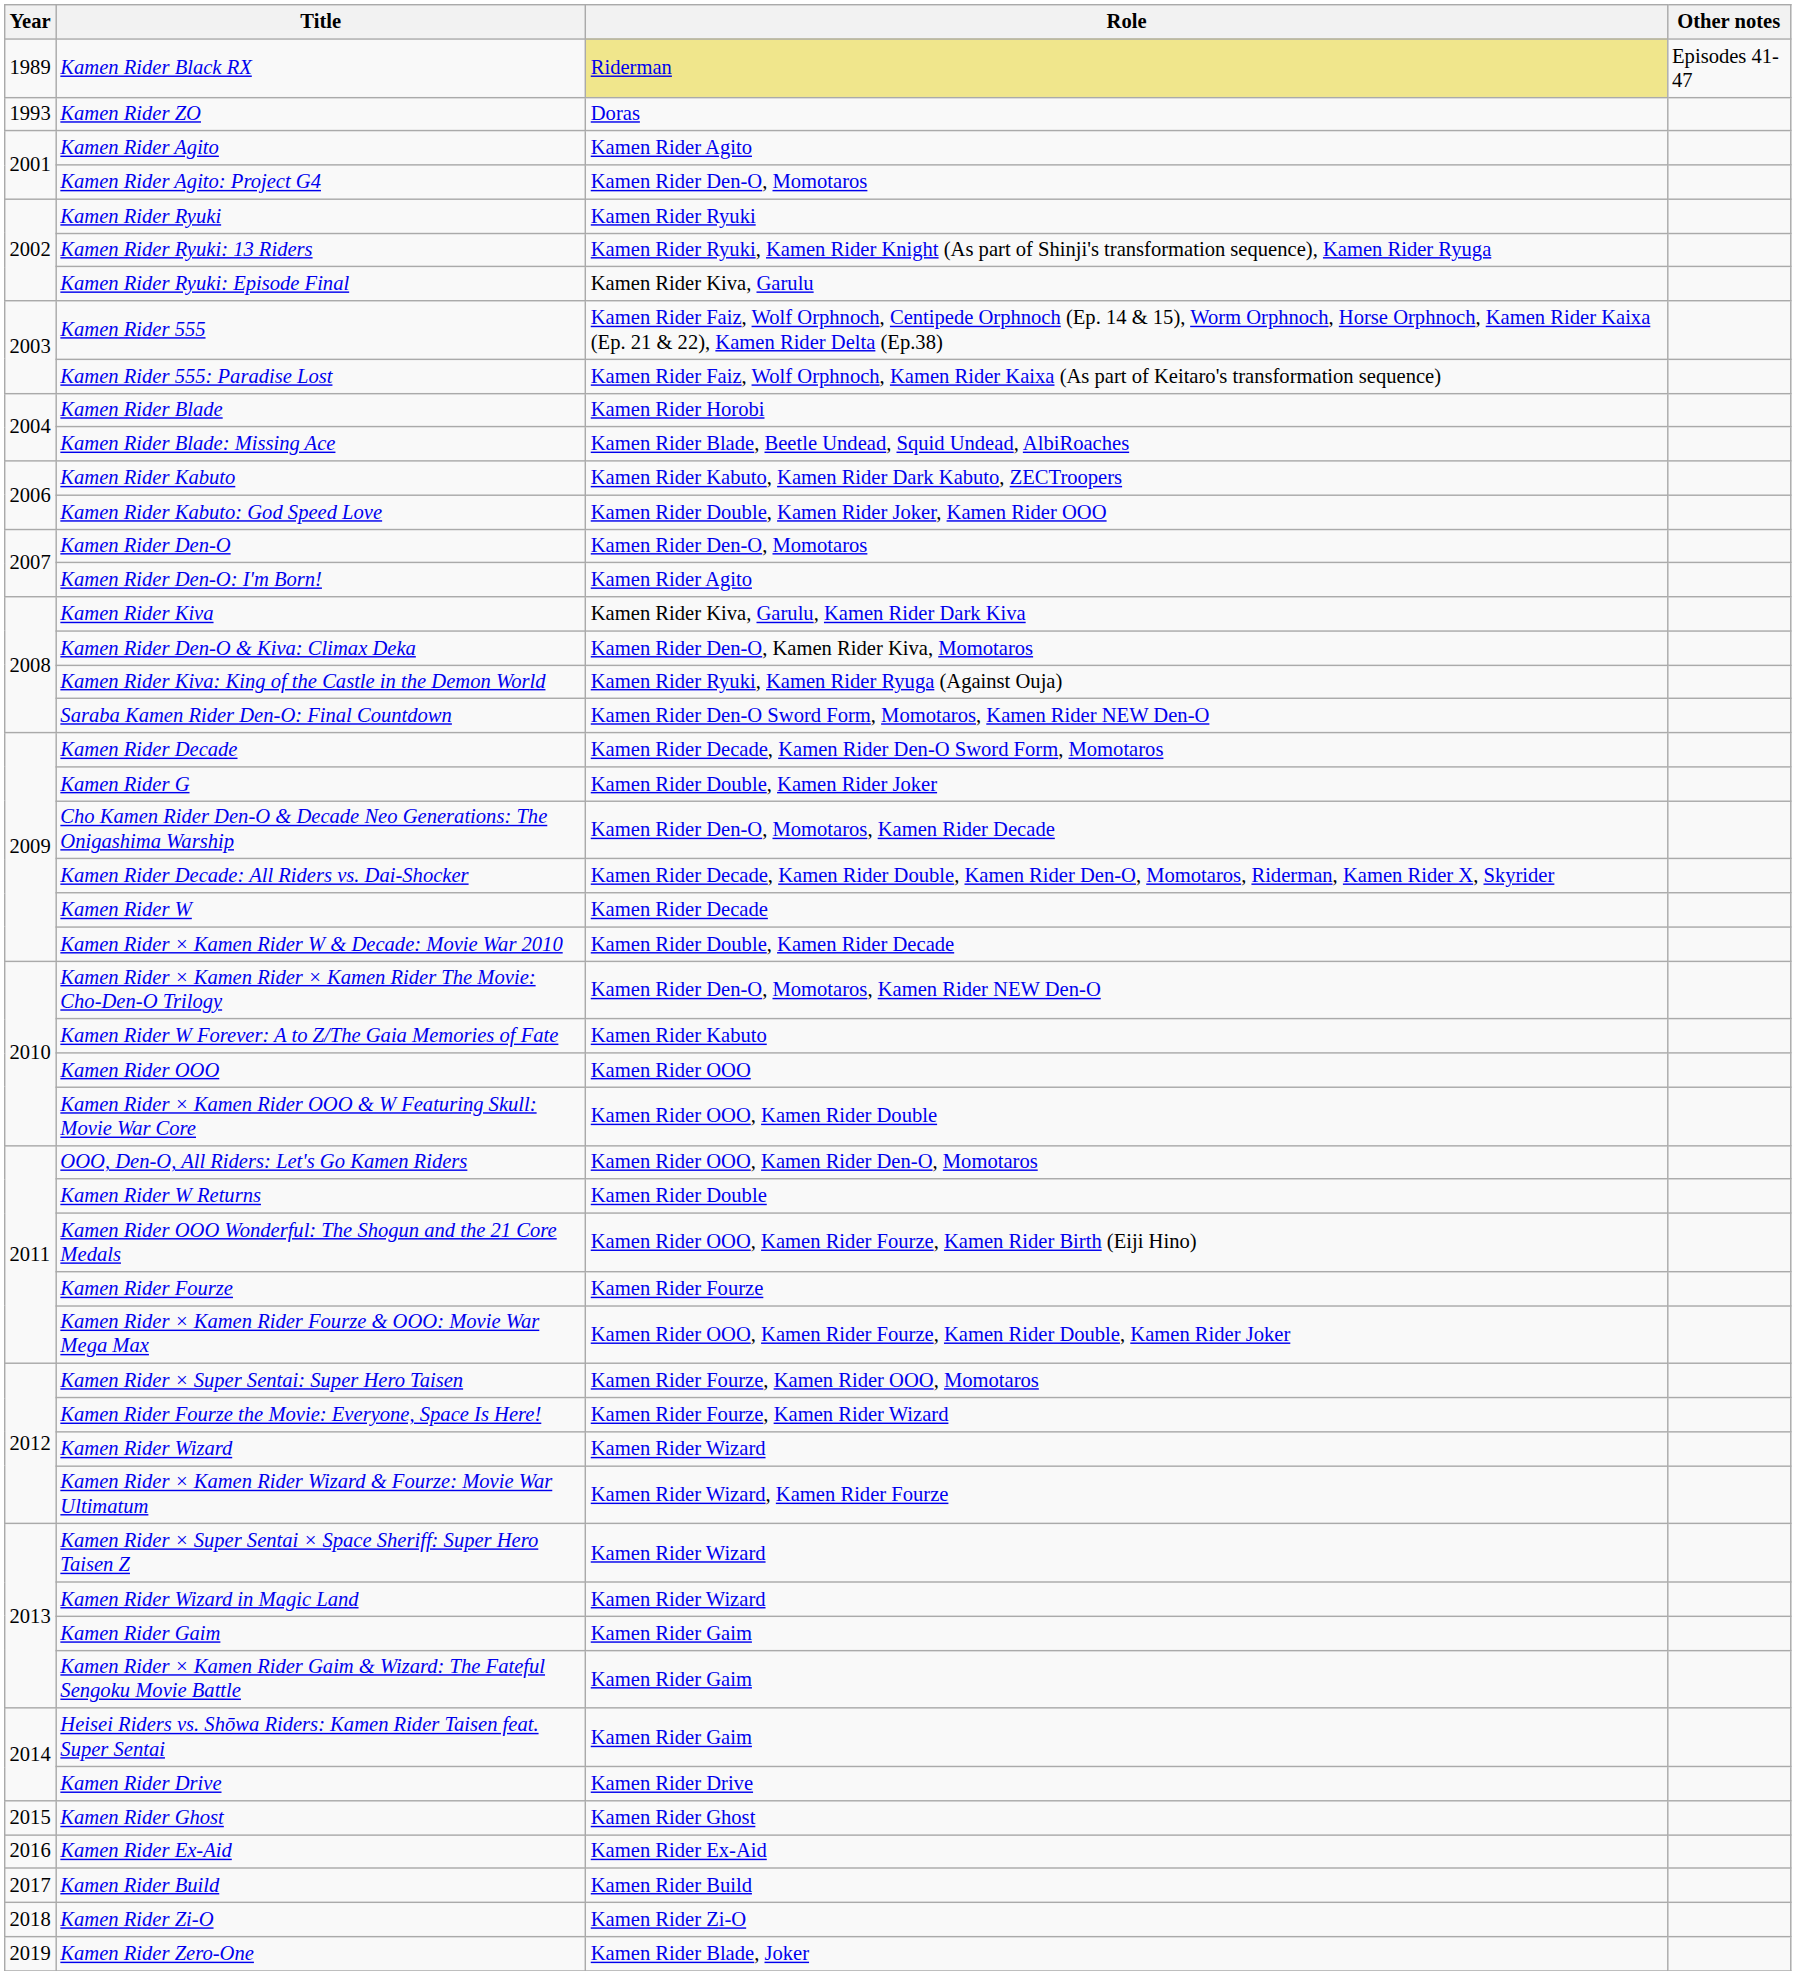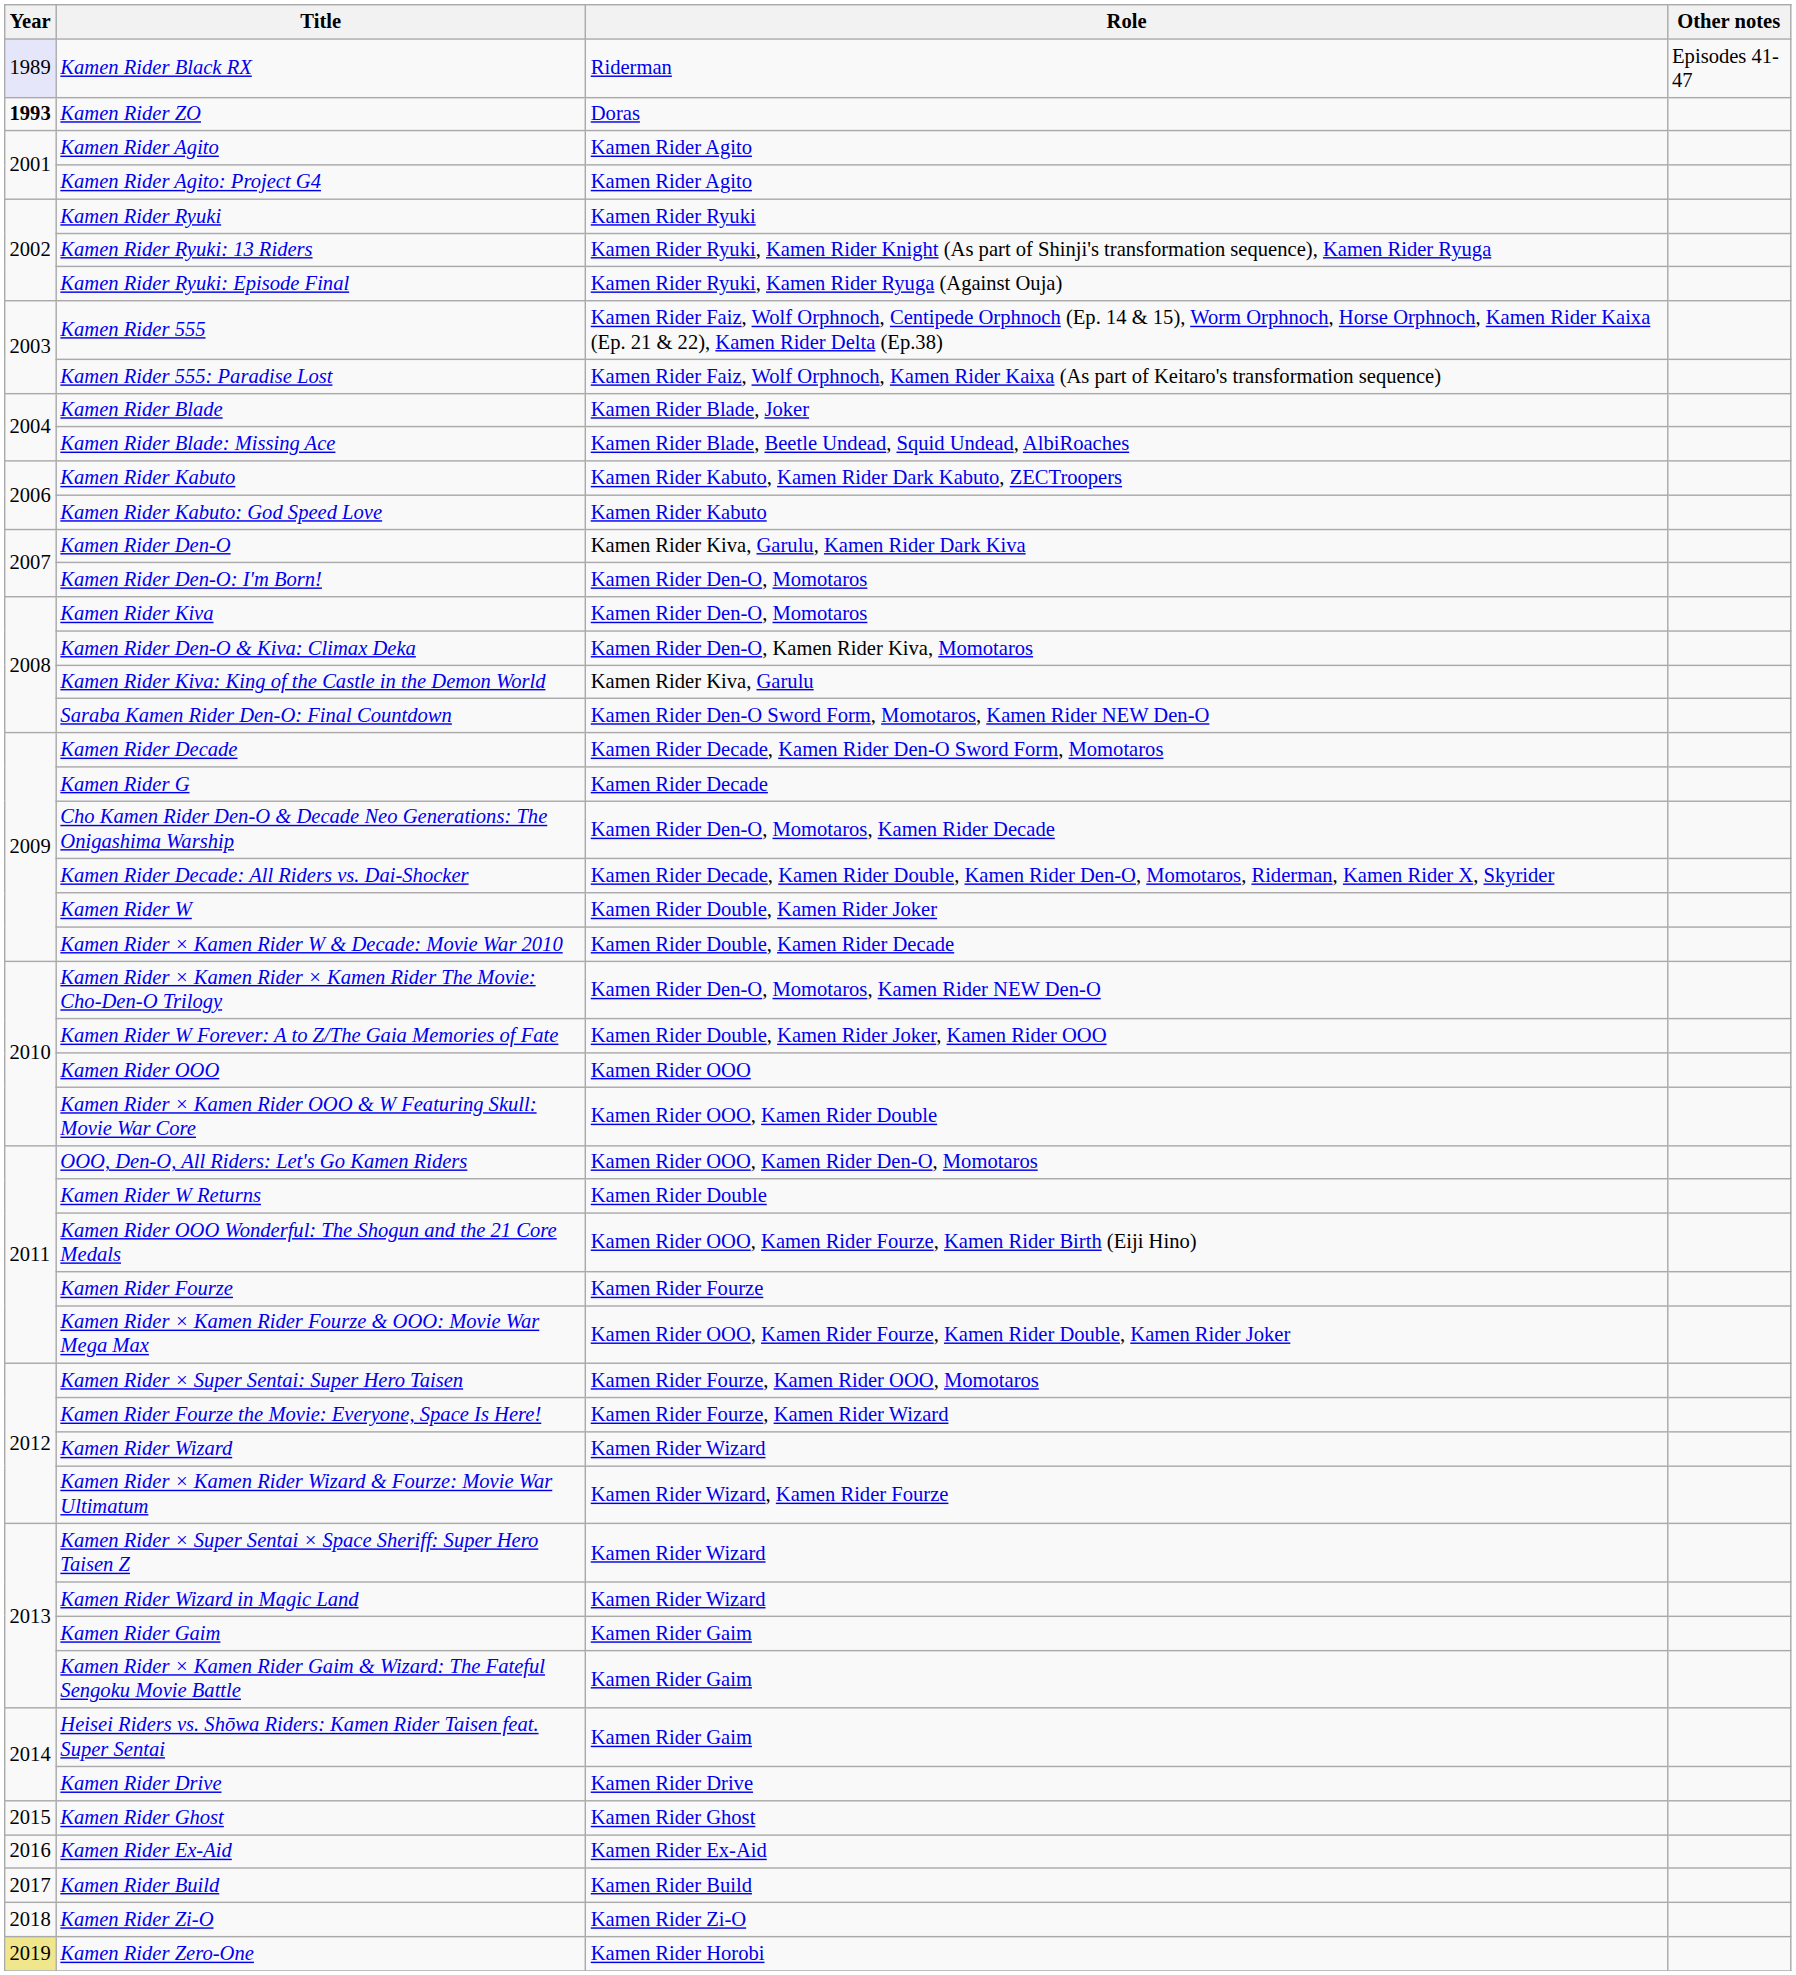Kamen Rider Black RX | Year: no background -> lavender background
Kamen Rider Black RX | Role: khaki background -> no background
Kamen Rider ZO | Year: normal -> bold
Kamen Rider Agito: Project G4 | Role: Kamen Rider Den-O, Momotaros -> Kamen Rider Agito
Kamen Rider Ryuki: Episode Final | Role: Kamen Rider Kiva, Garulu -> Kamen Rider Ryuki, Kamen Rider Ryuga (Against Ouja)
Kamen Rider Blade | Role: Kamen Rider Horobi -> Kamen Rider Blade, Joker
Kamen Rider Kabuto: God Speed Love | Role: Kamen Rider Double, Kamen Rider Joker, Kamen Rider OOO -> Kamen Rider Kabuto
Kamen Rider Den-O | Role: Kamen Rider Den-O, Momotaros -> Kamen Rider Kiva, Garulu, Kamen Rider Dark Kiva
Kamen Rider Den-O: I'm Born! | Role: Kamen Rider Agito -> Kamen Rider Den-O, Momotaros
Kamen Rider Kiva | Role: Kamen Rider Kiva, Garulu, Kamen Rider Dark Kiva -> Kamen Rider Den-O, Momotaros
Kamen Rider Kiva: King of the Castle in the Demon World | Role: Kamen Rider Ryuki, Kamen Rider Ryuga (Against Ouja) -> Kamen Rider Kiva, Garulu
Kamen Rider G | Role: Kamen Rider Double, Kamen Rider Joker -> Kamen Rider Decade
Kamen Rider W | Role: Kamen Rider Decade -> Kamen Rider Double, Kamen Rider Joker
Kamen Rider W Forever: A to Z/The Gaia Memories of Fate | Role: Kamen Rider Kabuto -> Kamen Rider Double, Kamen Rider Joker, Kamen Rider OOO
Kamen Rider Zero-One | Year: no background -> khaki background
Kamen Rider Zero-One | Role: Kamen Rider Blade, Joker -> Kamen Rider Horobi
